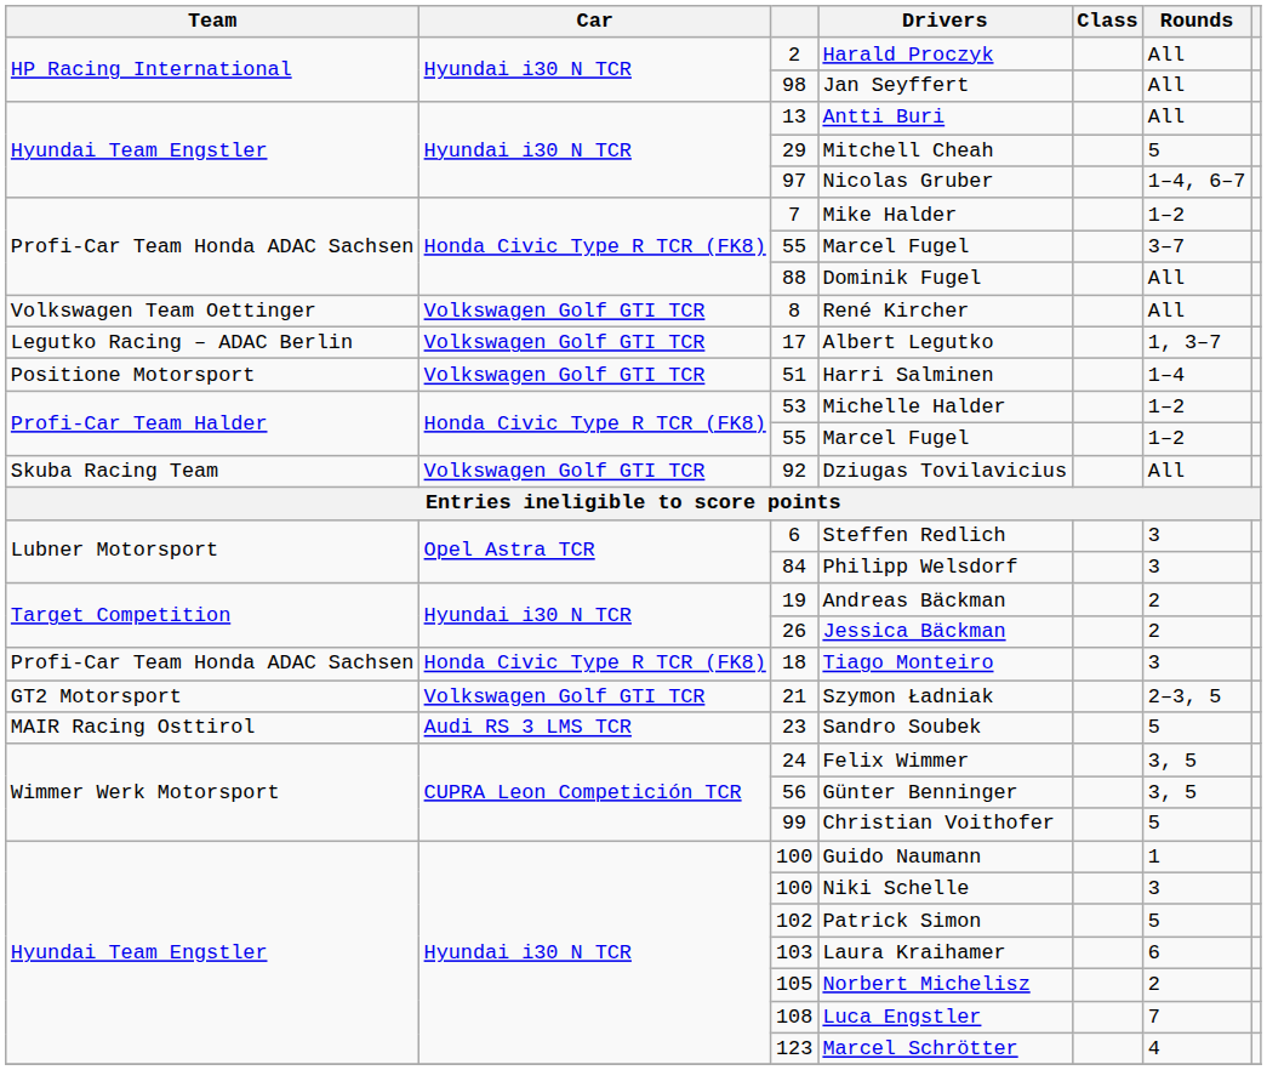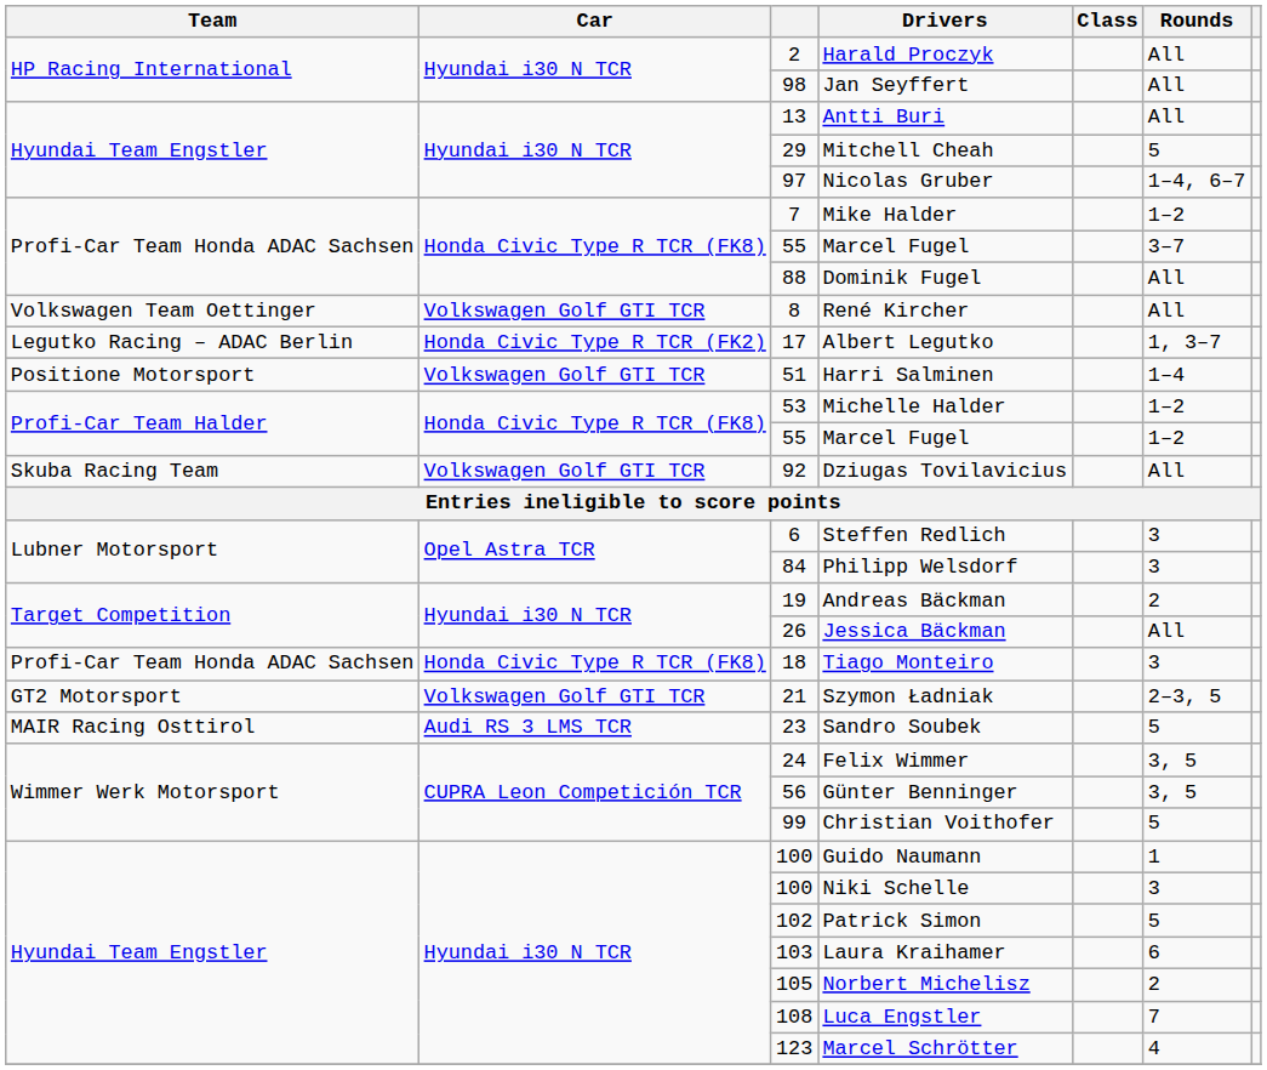Albert Legutko | Car: Volkswagen Golf GTI TCR -> Honda Civic Type R TCR (FK2)
Jessica Bäckman | Rounds: 2 -> All
